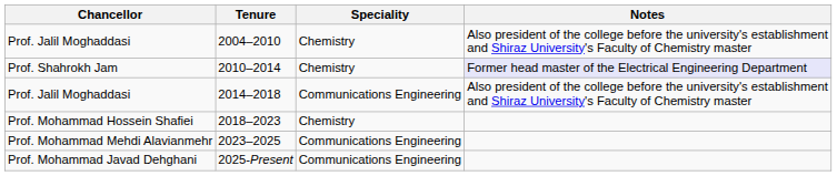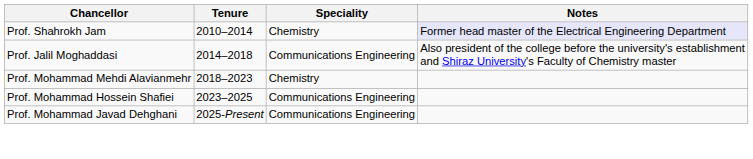- row: Prof. Jalil Moghaddasi | 2004–2010 | Chemistry | Also president of the college before the university's establishment and Shiraz University's Faculty of Chemistry master
2018–2023 | Chancellor: Prof. Mohammad Hossein Shafiei -> Prof. Mohammad Mehdi Alavianmehr
2023–2025 | Chancellor: Prof. Mohammad Mehdi Alavianmehr -> Prof. Mohammad Hossein Shafiei
